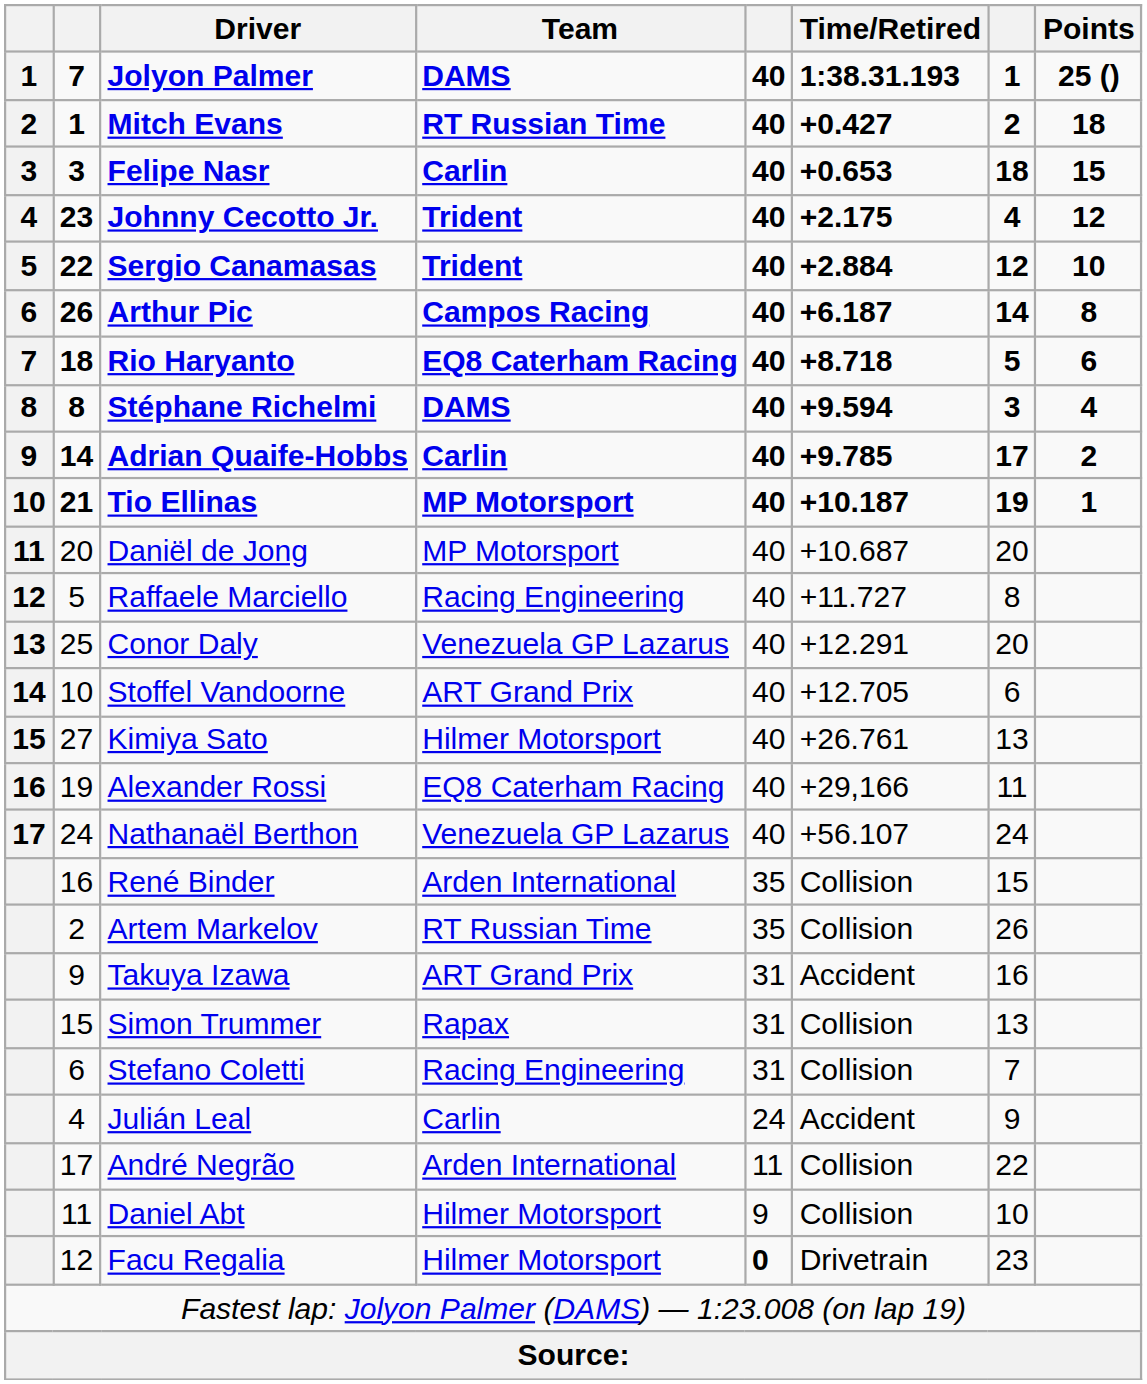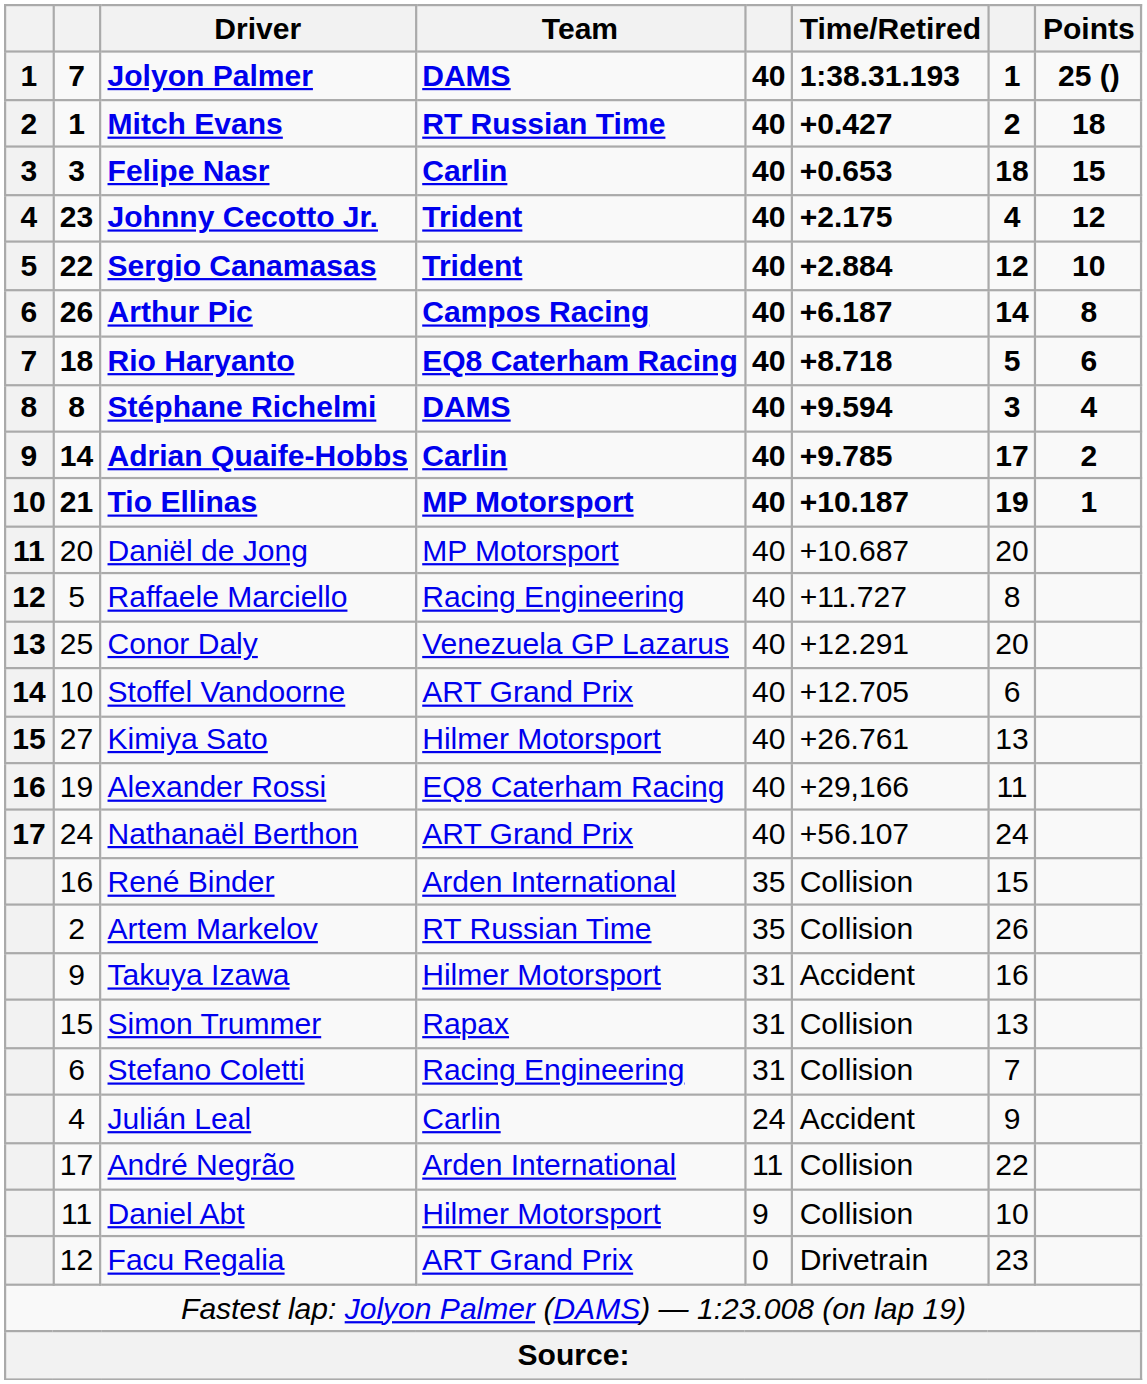Nathanaël Berthon | Team: Venezuela GP Lazarus -> ART Grand Prix
Takuya Izawa | Team: ART Grand Prix -> Hilmer Motorsport
Facu Regalia | Team: Hilmer Motorsport -> ART Grand Prix
Facu Regalia | column 5: bold -> normal
